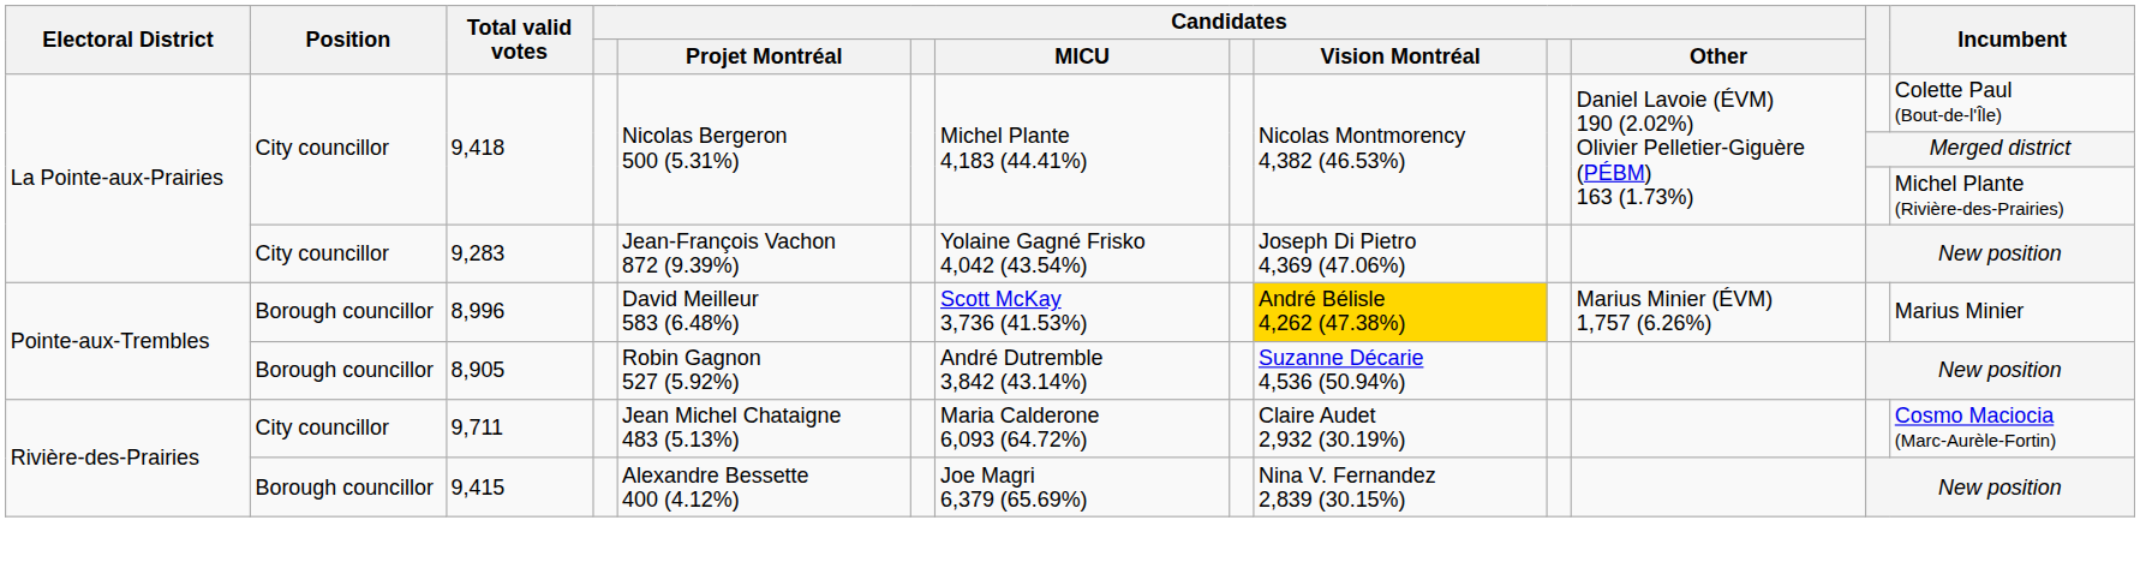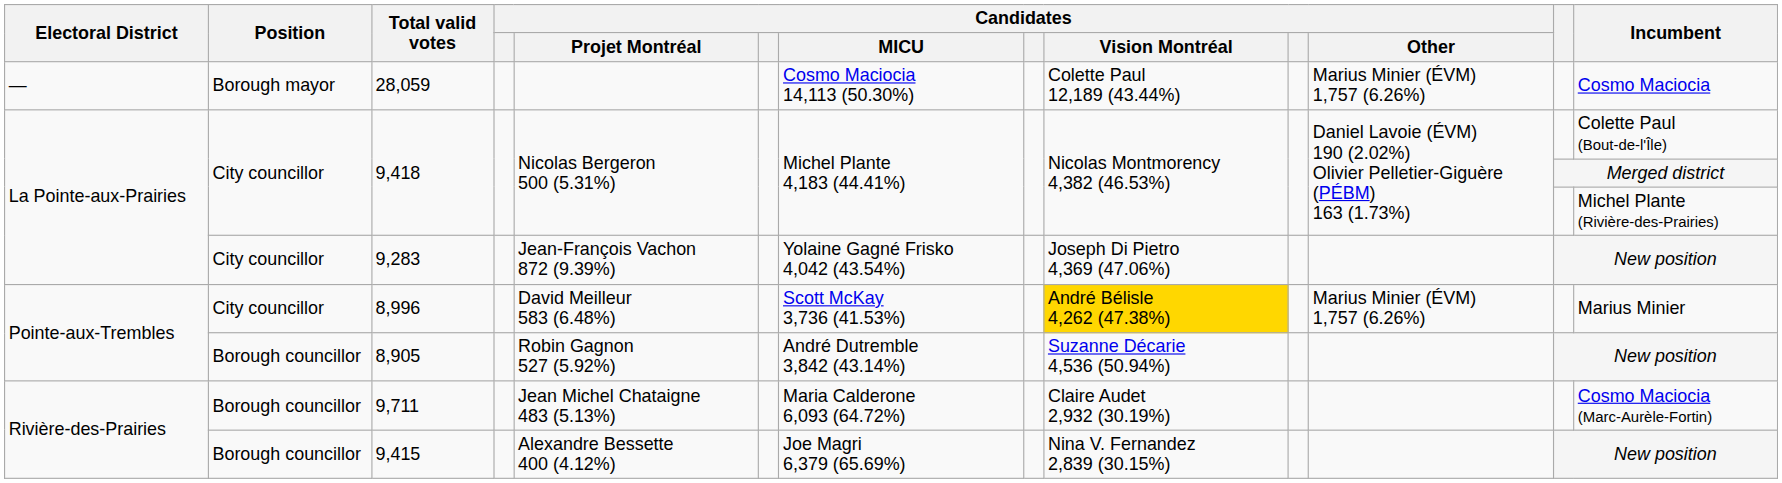+ row: — | Borough mayor | 28,059 | Cosmo Maciocia 14,113 (50.30%) | Colette Paul 12,189 (43.44%) | Marius Minier (ÉVM) 1,757 (6.26%) | Cosmo Maciocia
8,996 | Position: Borough councillor -> City councillor
9,711 | Position: City councillor -> Borough councillor
